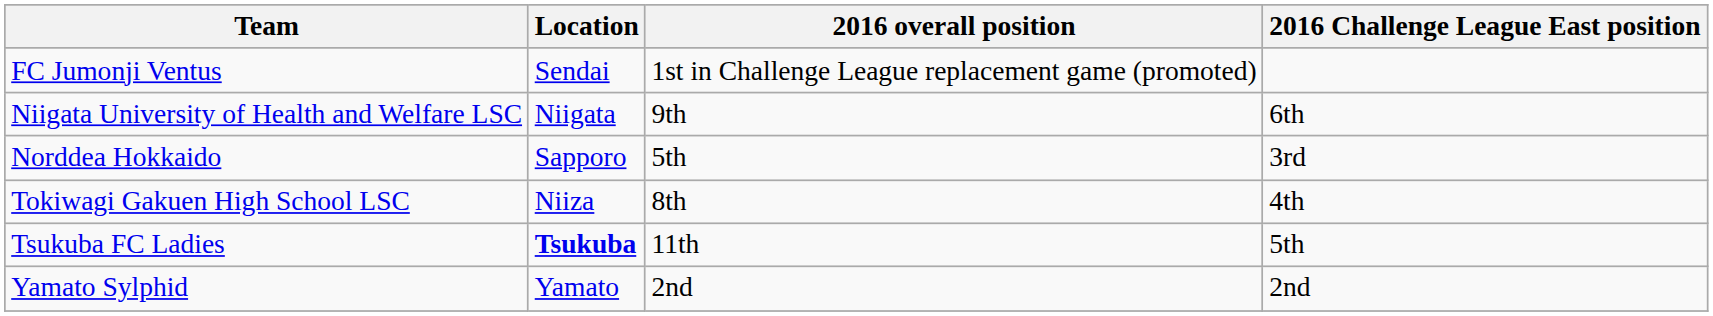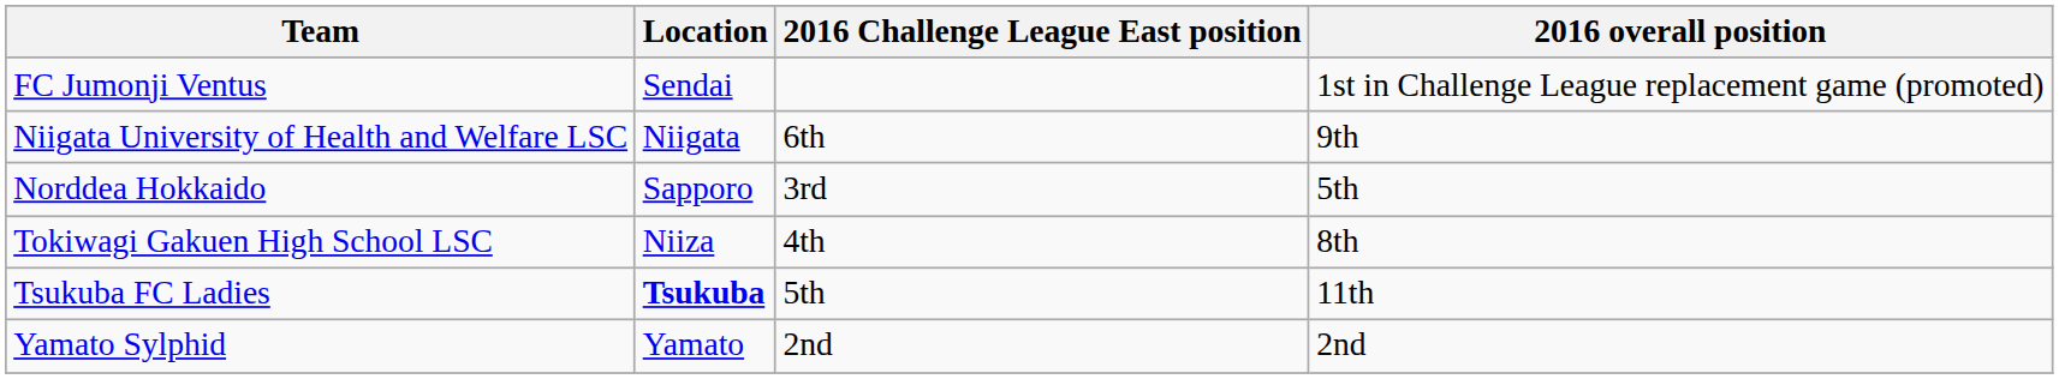columns swapped: 2016 Challenge League East position <-> 2016 overall position
